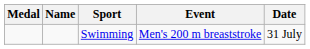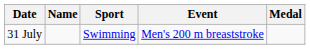columns swapped: Medal <-> Date
